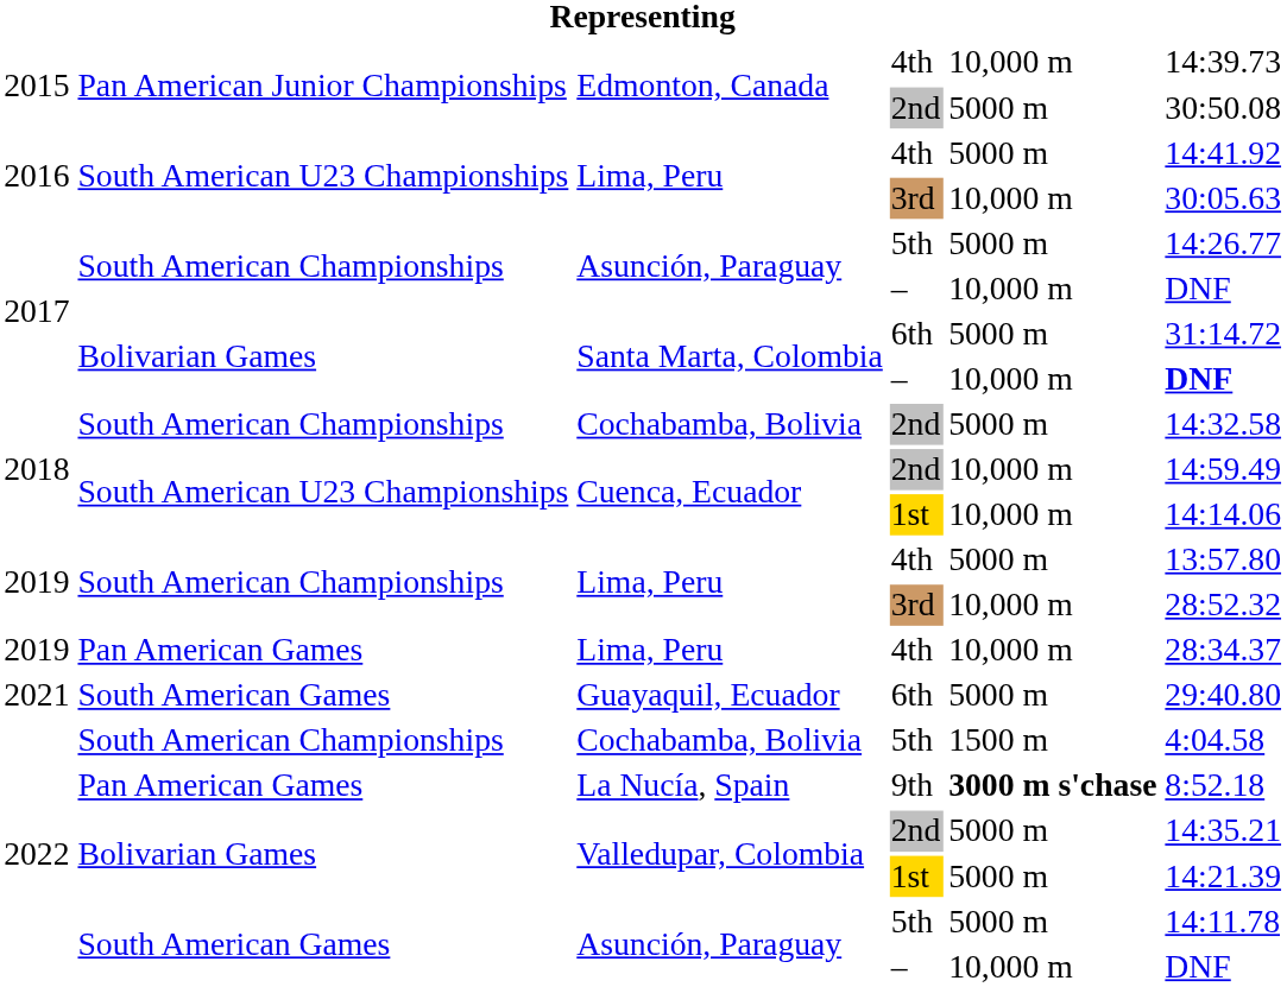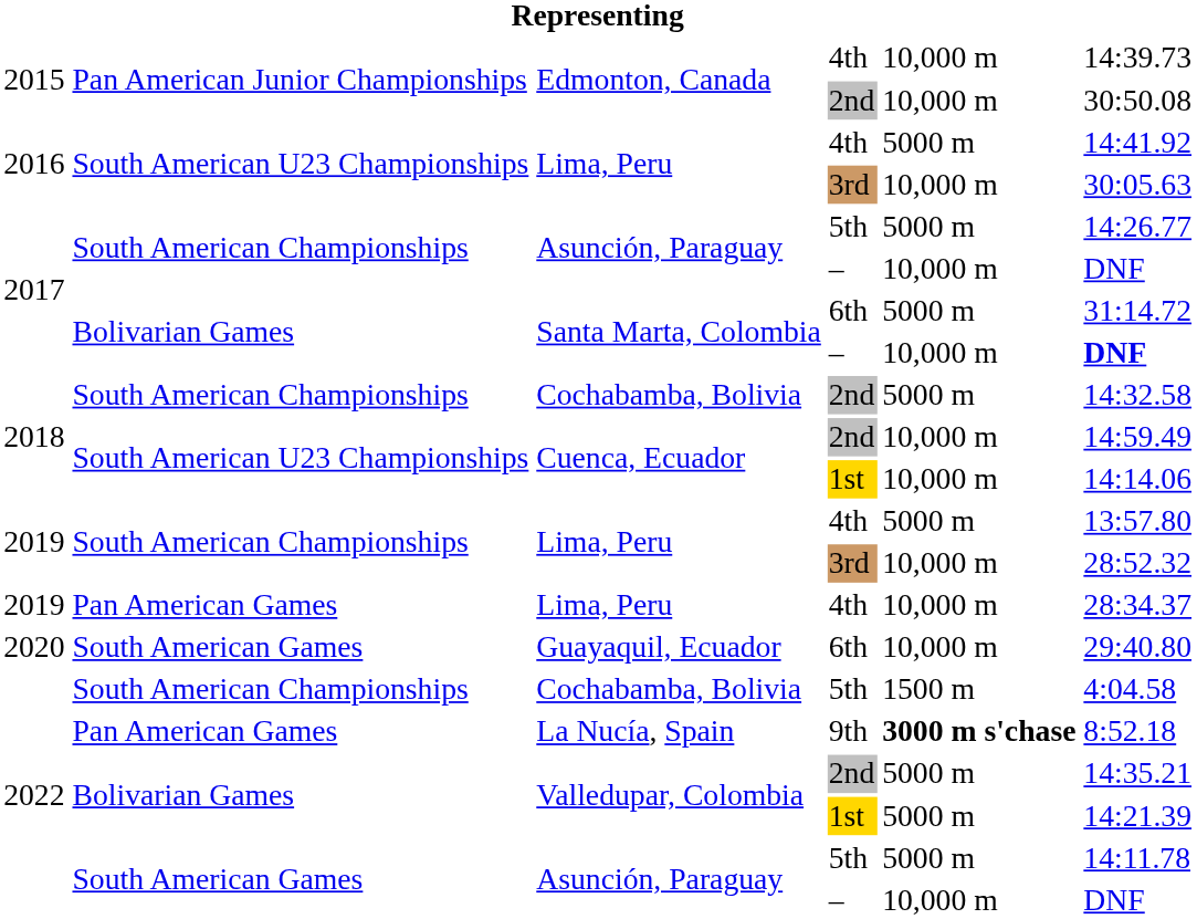Edmonton, Canada / 2nd | column 5: 5000 m -> 10,000 m
Guayaquil, Ecuador | column 1: 2021 -> 2020
Guayaquil, Ecuador | column 5: 5000 m -> 10,000 m
